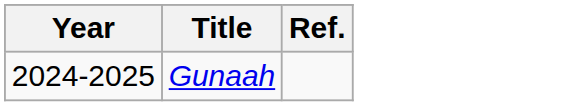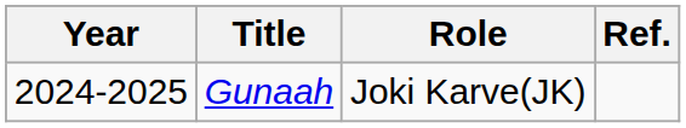+ column: Role | Joki Karve(JK)
